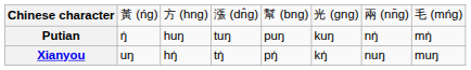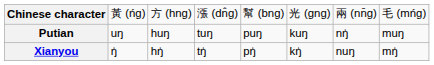Putian | column 2: ŋ̍ -> uŋ
Putian | column 8: mŋ̍ -> muŋ
Xianyou | column 2: uŋ -> ŋ̍
Xianyou | column 8: muŋ -> mŋ̍
